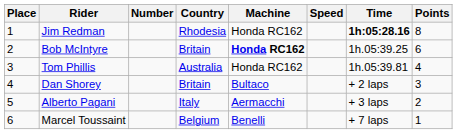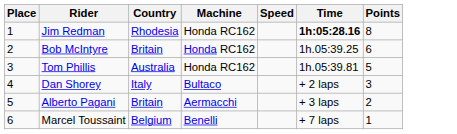- column: Number
Bob McIntyre | Machine: bold -> normal
Tom Phillis | Points: 4 -> 5
Dan Shorey | Country: Britain -> Italy
Alberto Pagani | Country: Italy -> Britain
